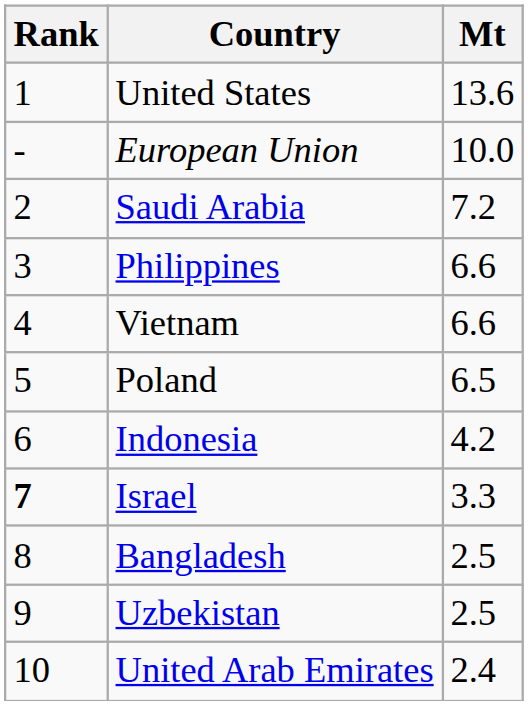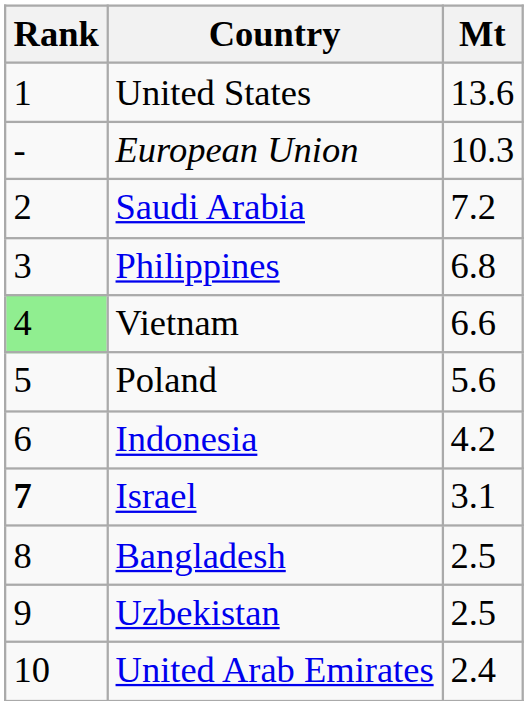European Union | Mt: 10.0 -> 10.3
Philippines | Mt: 6.6 -> 6.8
Vietnam | Rank: no background -> lightgreen background
Poland | Mt: 6.5 -> 5.6
Israel | Mt: 3.3 -> 3.1
